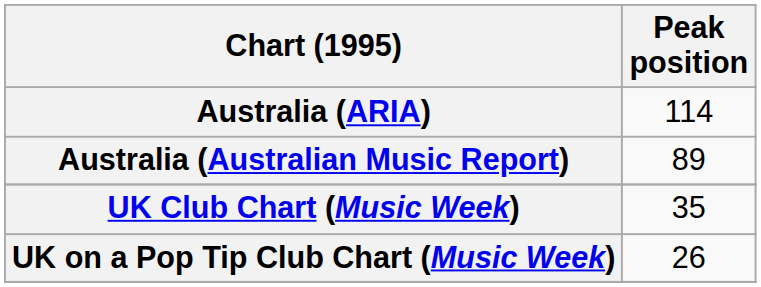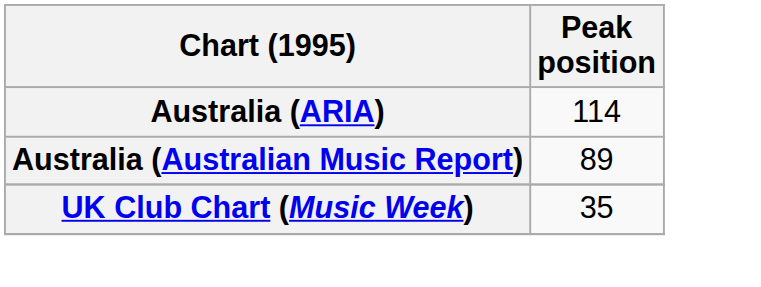- row: UK on a Pop Tip Club Chart (Music Week) | 26
